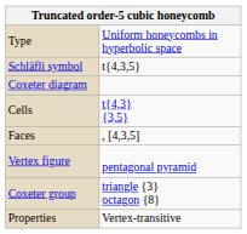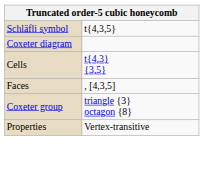- row: Type | Uniform honeycombs in hyperbolic space
- row: Vertex figure | pentagonal pyramid
